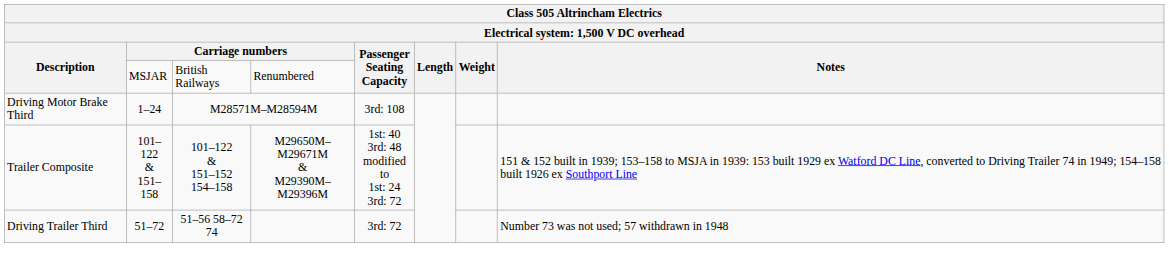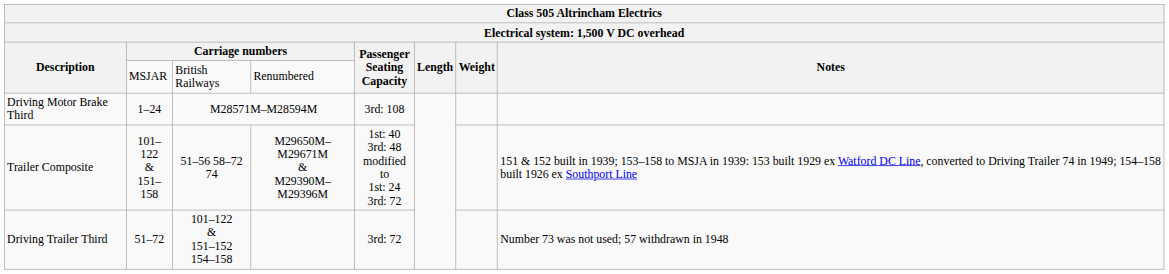Trailer Composite | column 3: 101–122 & 151–152 154–158 -> 51–56 58–72 74
Driving Trailer Third | column 3: 51–56 58–72 74 -> 101–122 & 151–152 154–158
